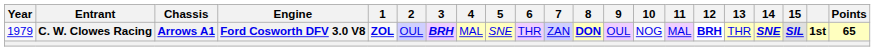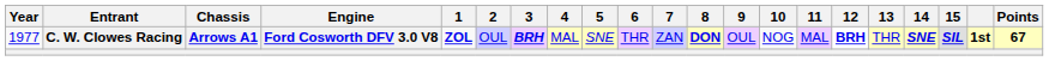C. W. Clowes Racing | Year: 1979 -> 1977
C. W. Clowes Racing | Points: 65 -> 67
